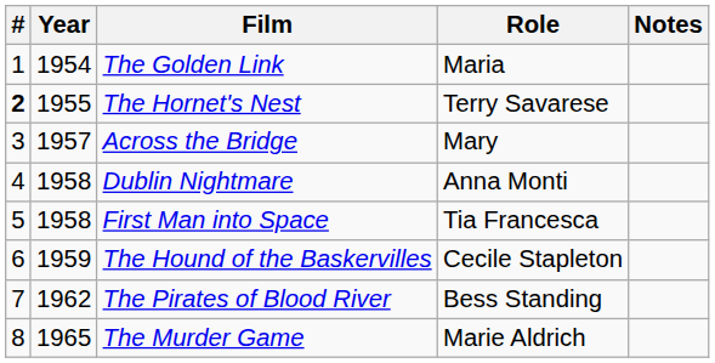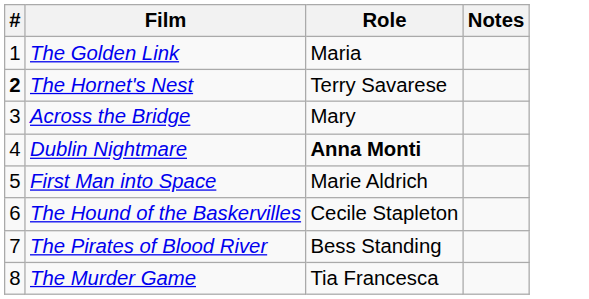- column: Year | 1954 | 1955 | 1957 | 1958 | 1958 | 1959 | 1962 | 1965
Dublin Nightmare | Role: normal -> bold
First Man into Space | Role: Tia Francesca -> Marie Aldrich
The Murder Game | Role: Marie Aldrich -> Tia Francesca
